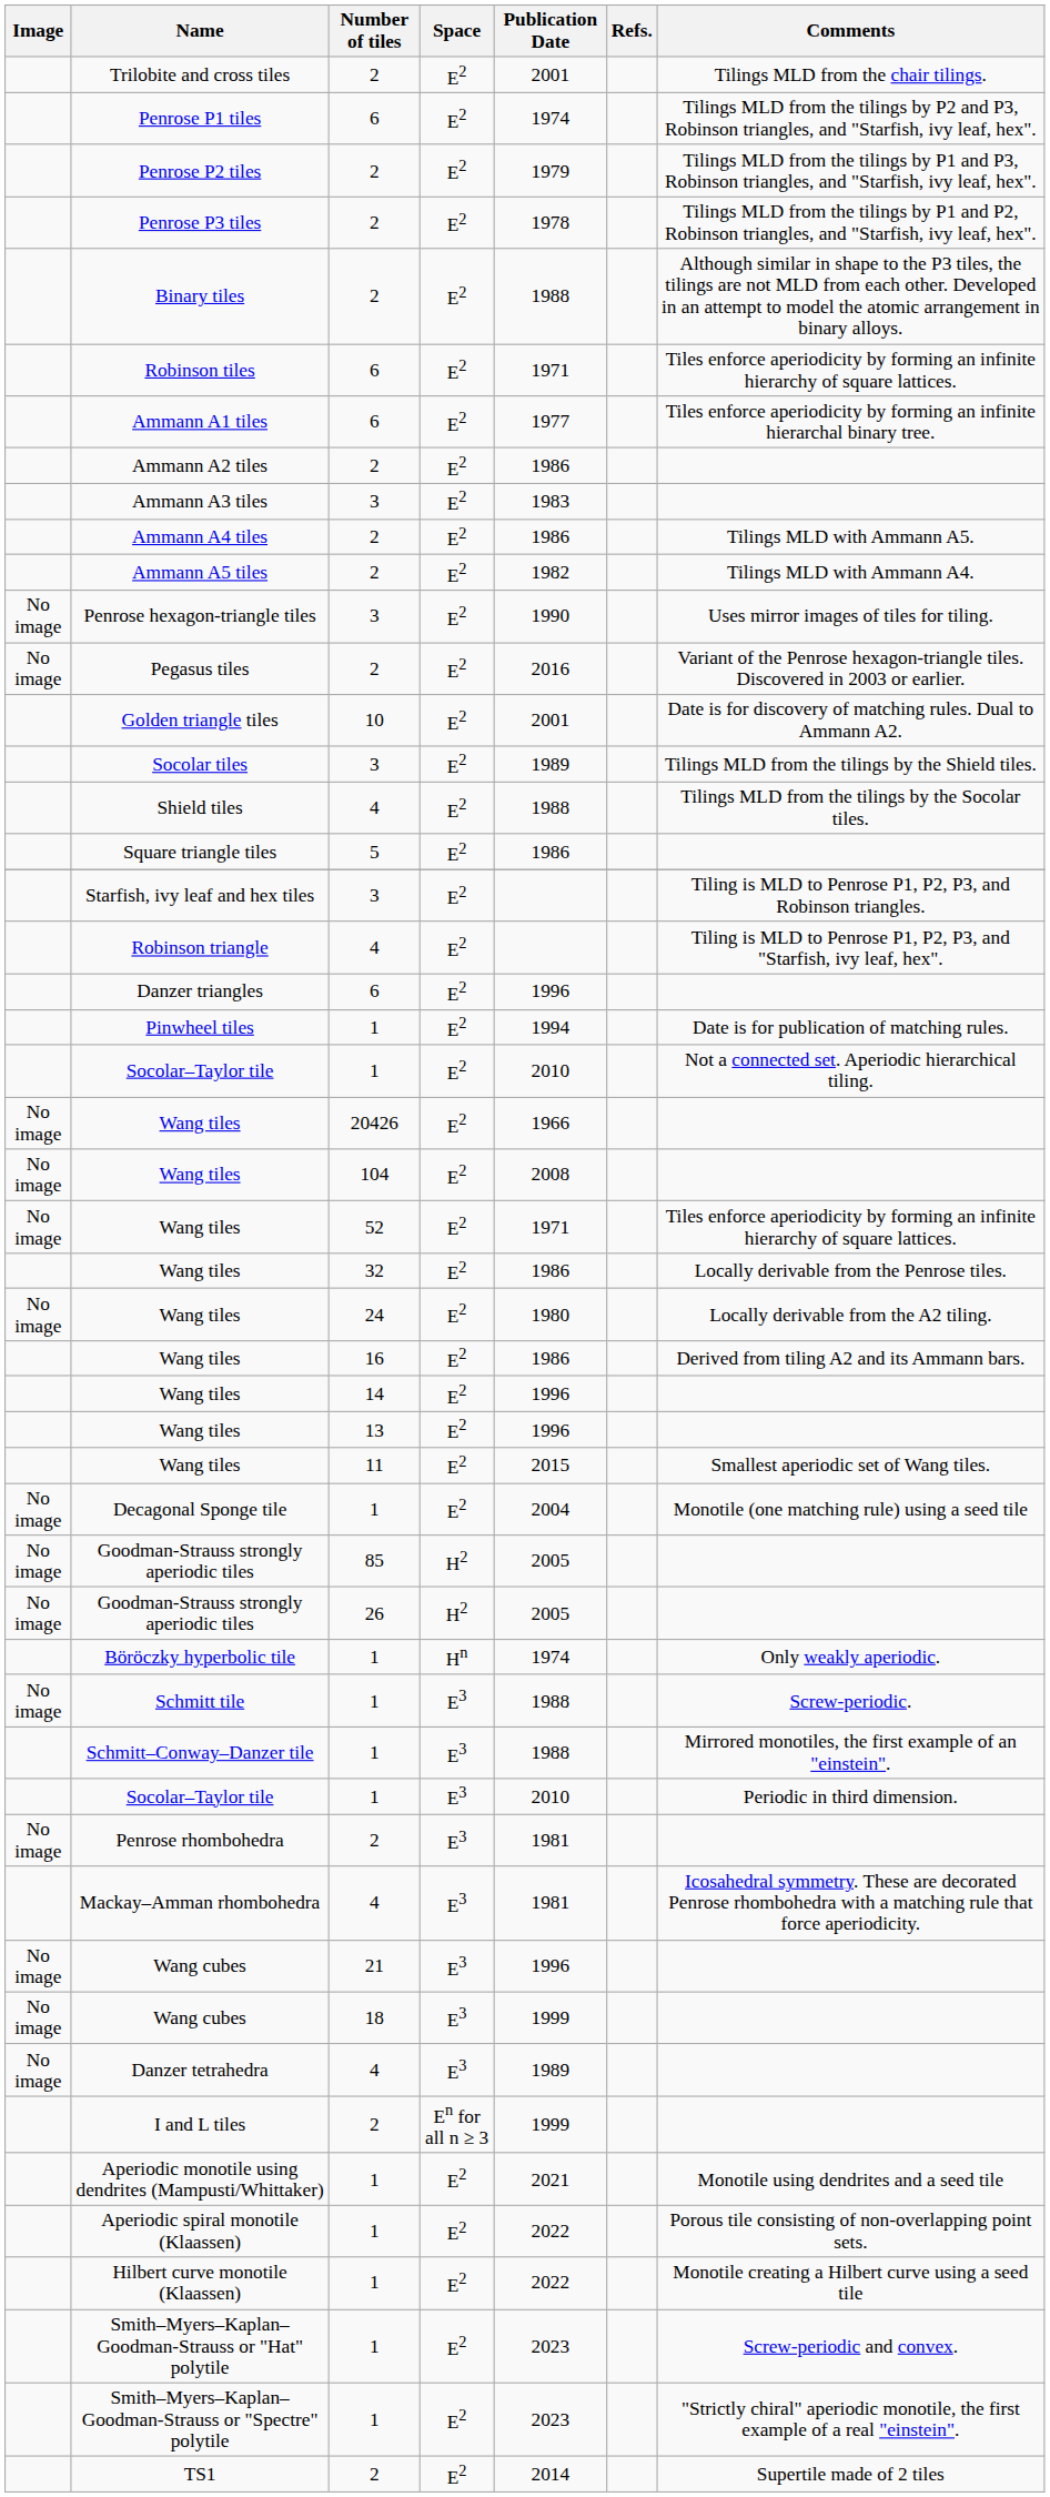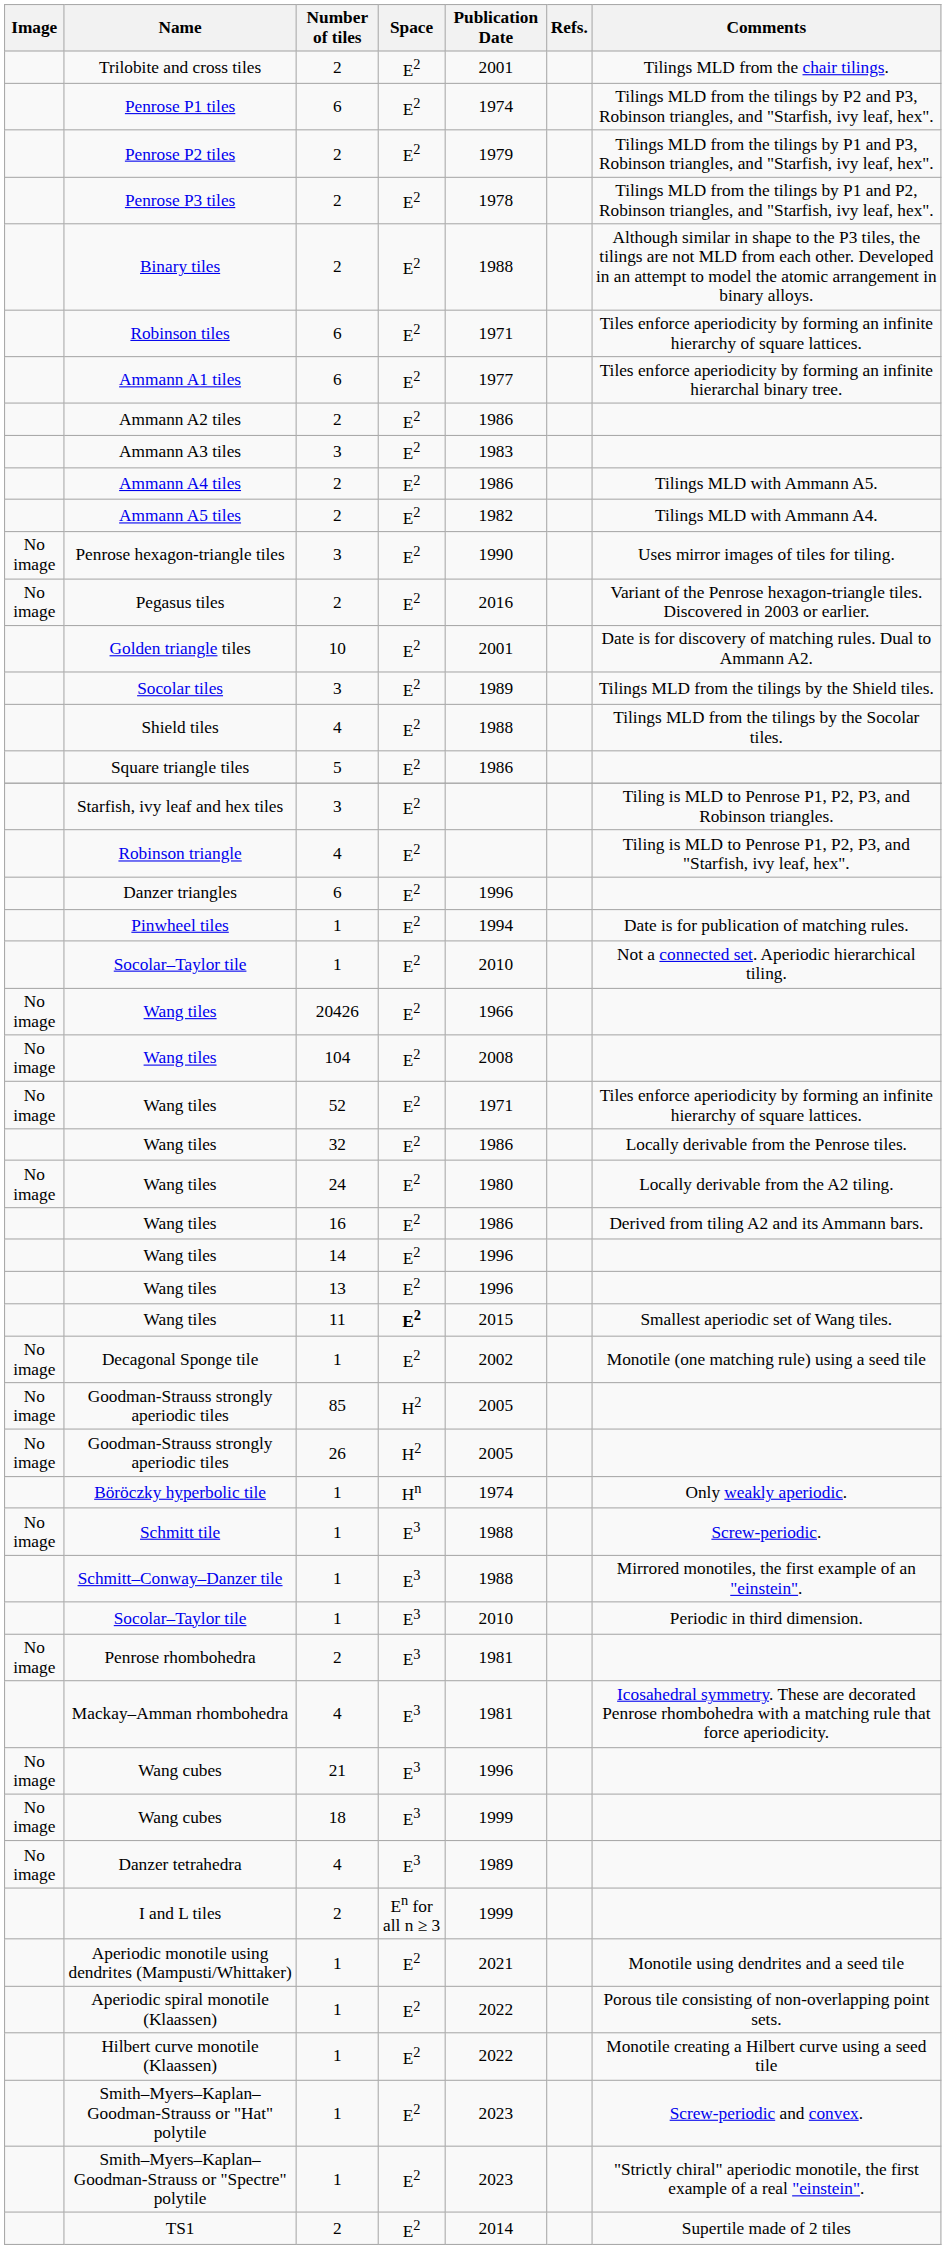Wang tiles / 11 | Space: normal -> bold
Decagonal Sponge tile | Publication Date: 2004 -> 2002
